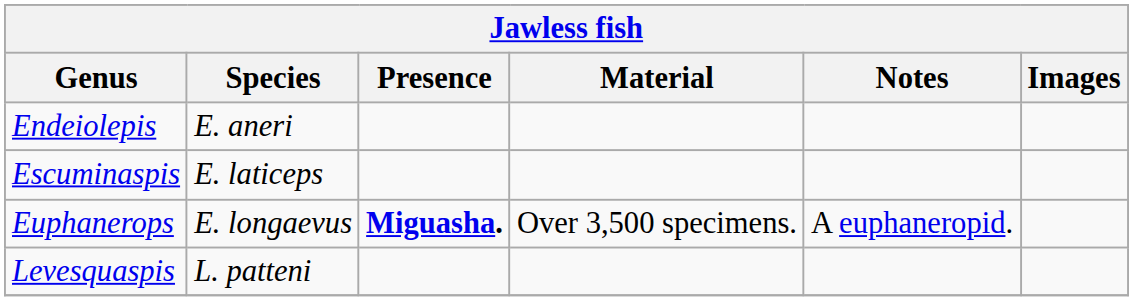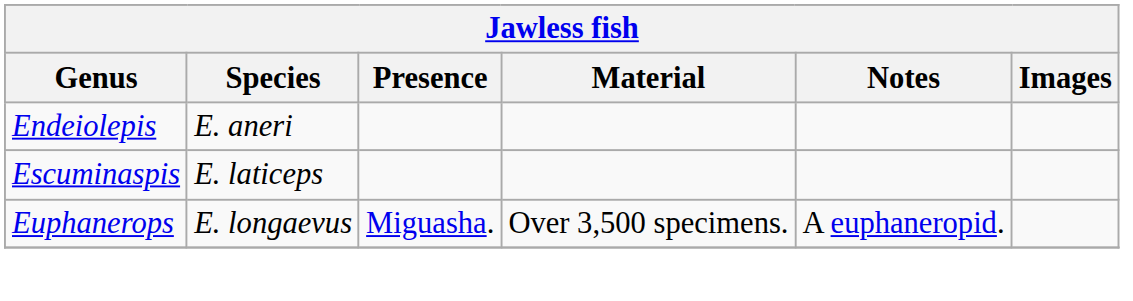Euphanerops | Presence: bold -> normal
- row: Levesquaspis | L. patteni
